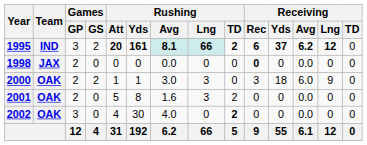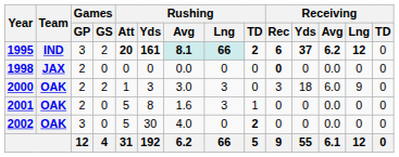2000 | Rushing / Yds: 1 -> 3
2001 | Rushing / TD: 2 -> 1
2002 | Rushing / Att: 4 -> 5
